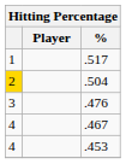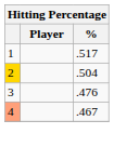.467 | column 1: no background -> lightsalmon background
- row: 4 | .453
